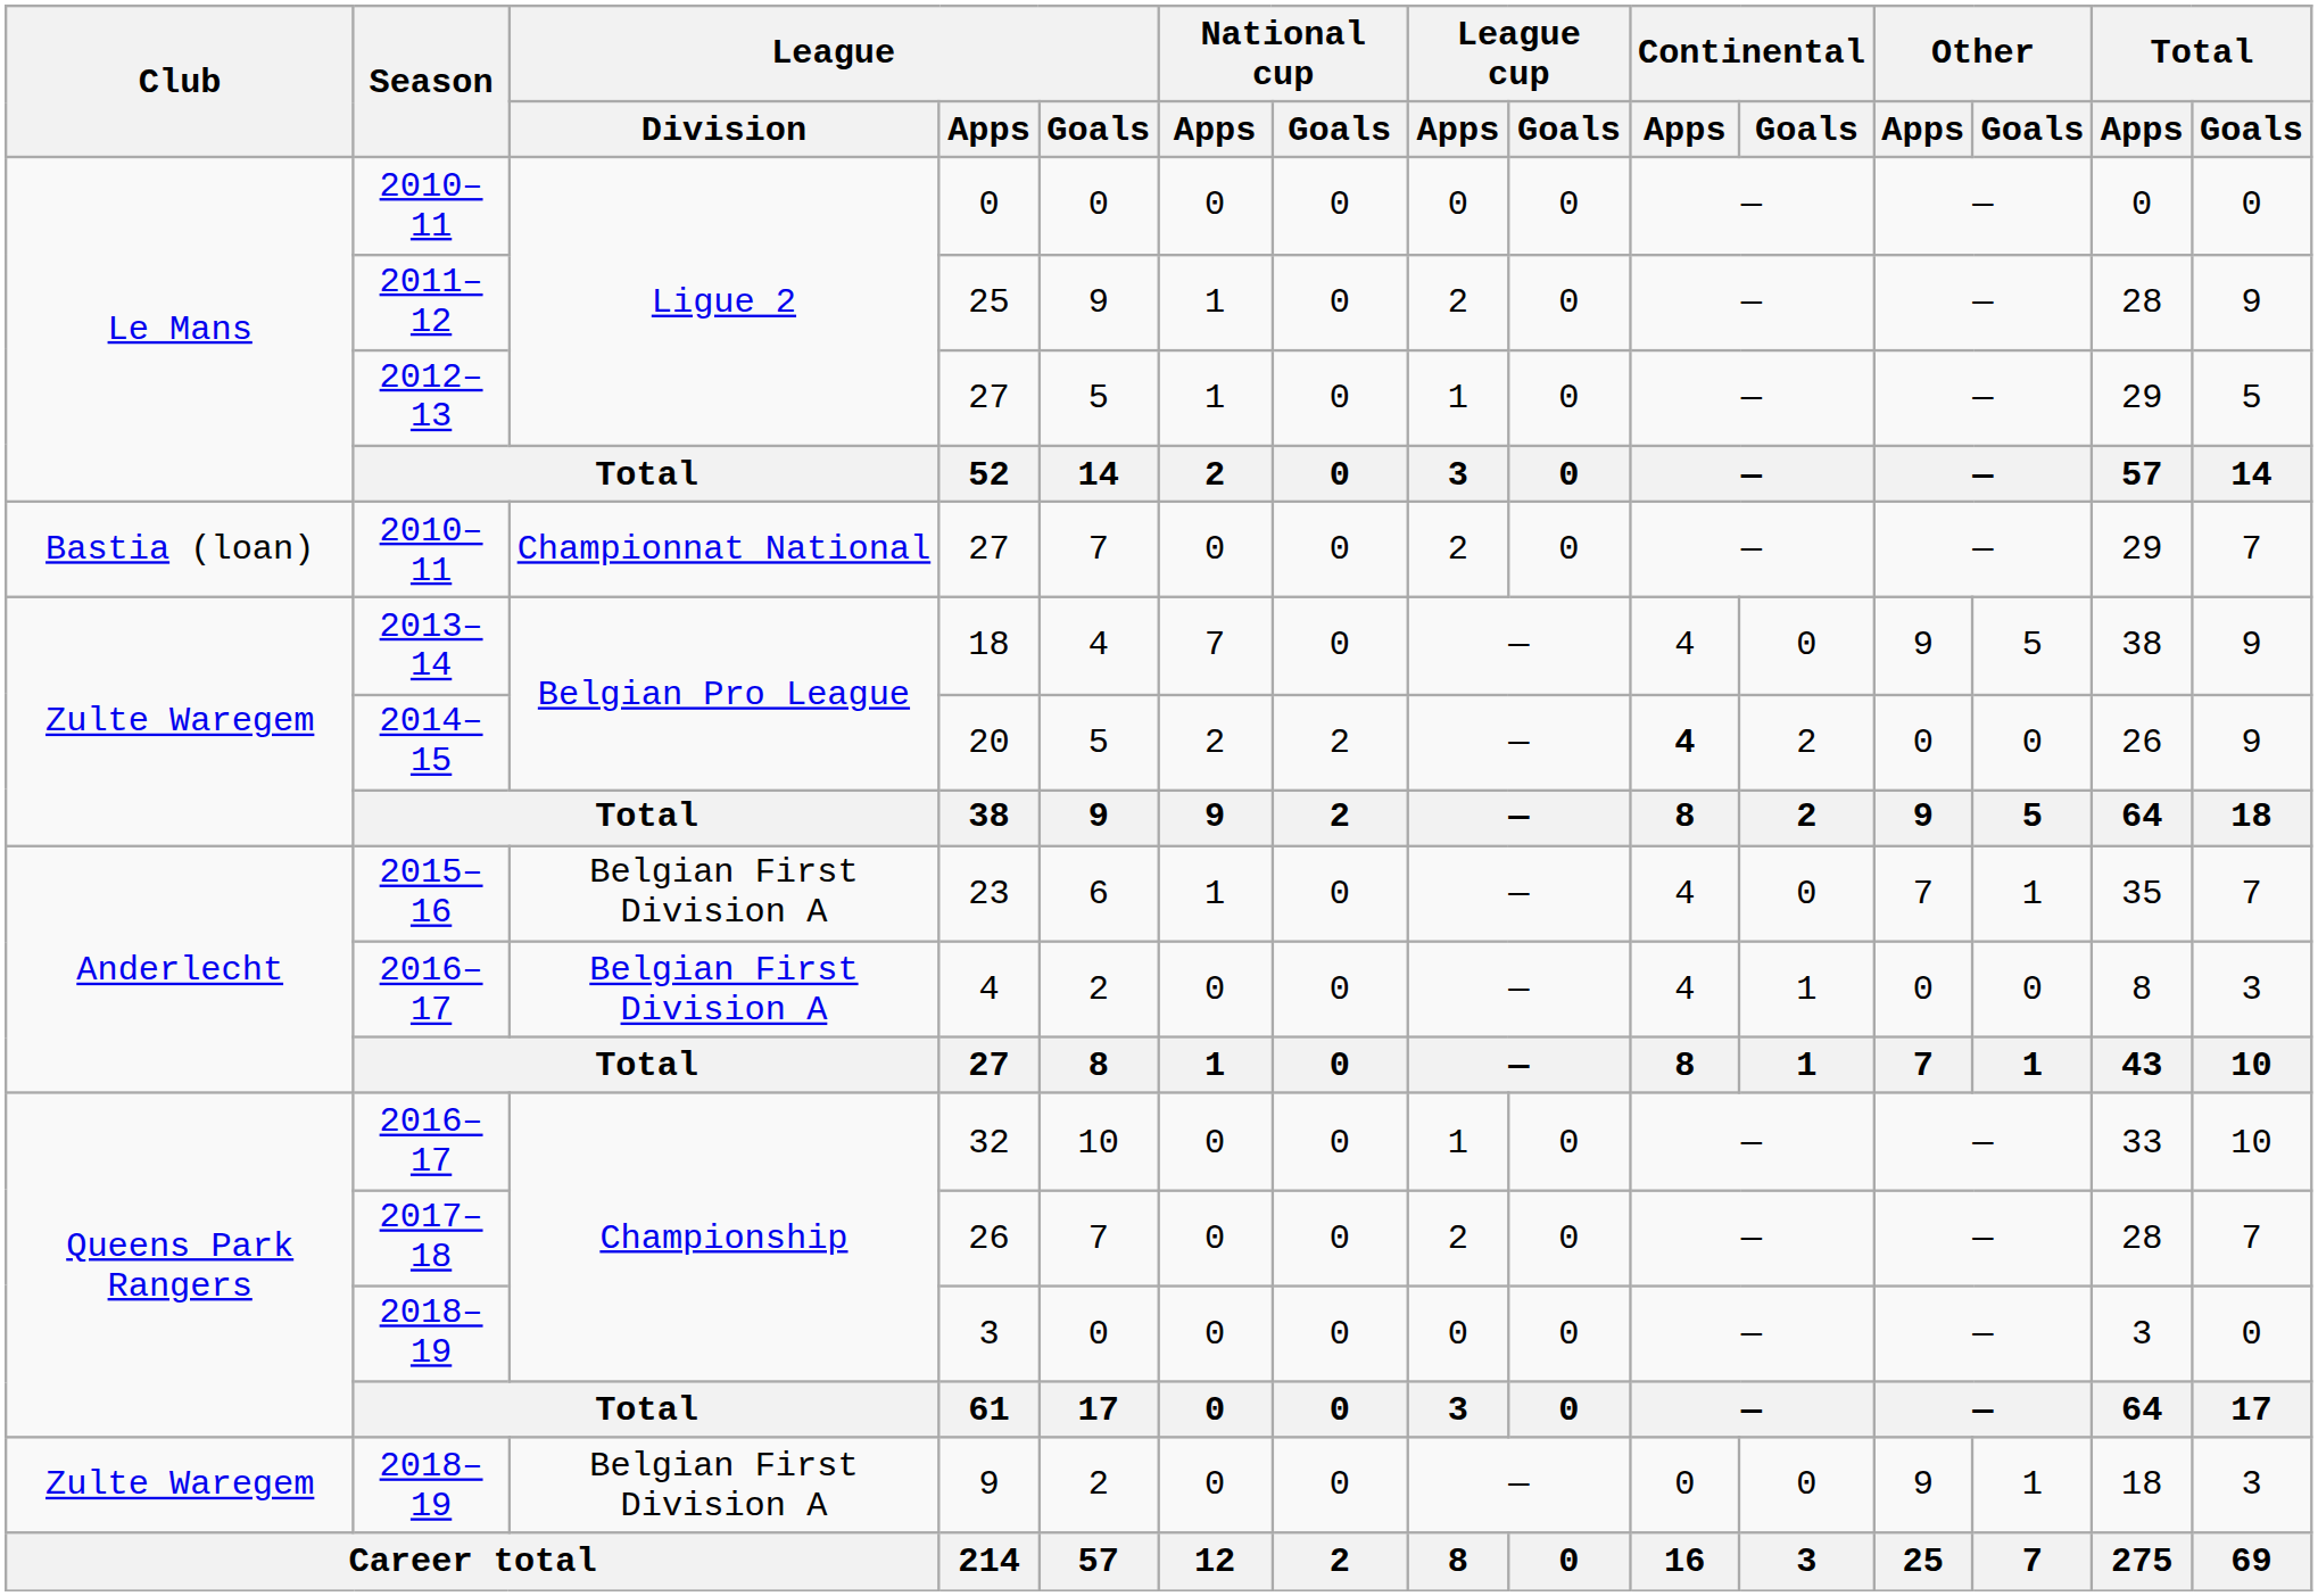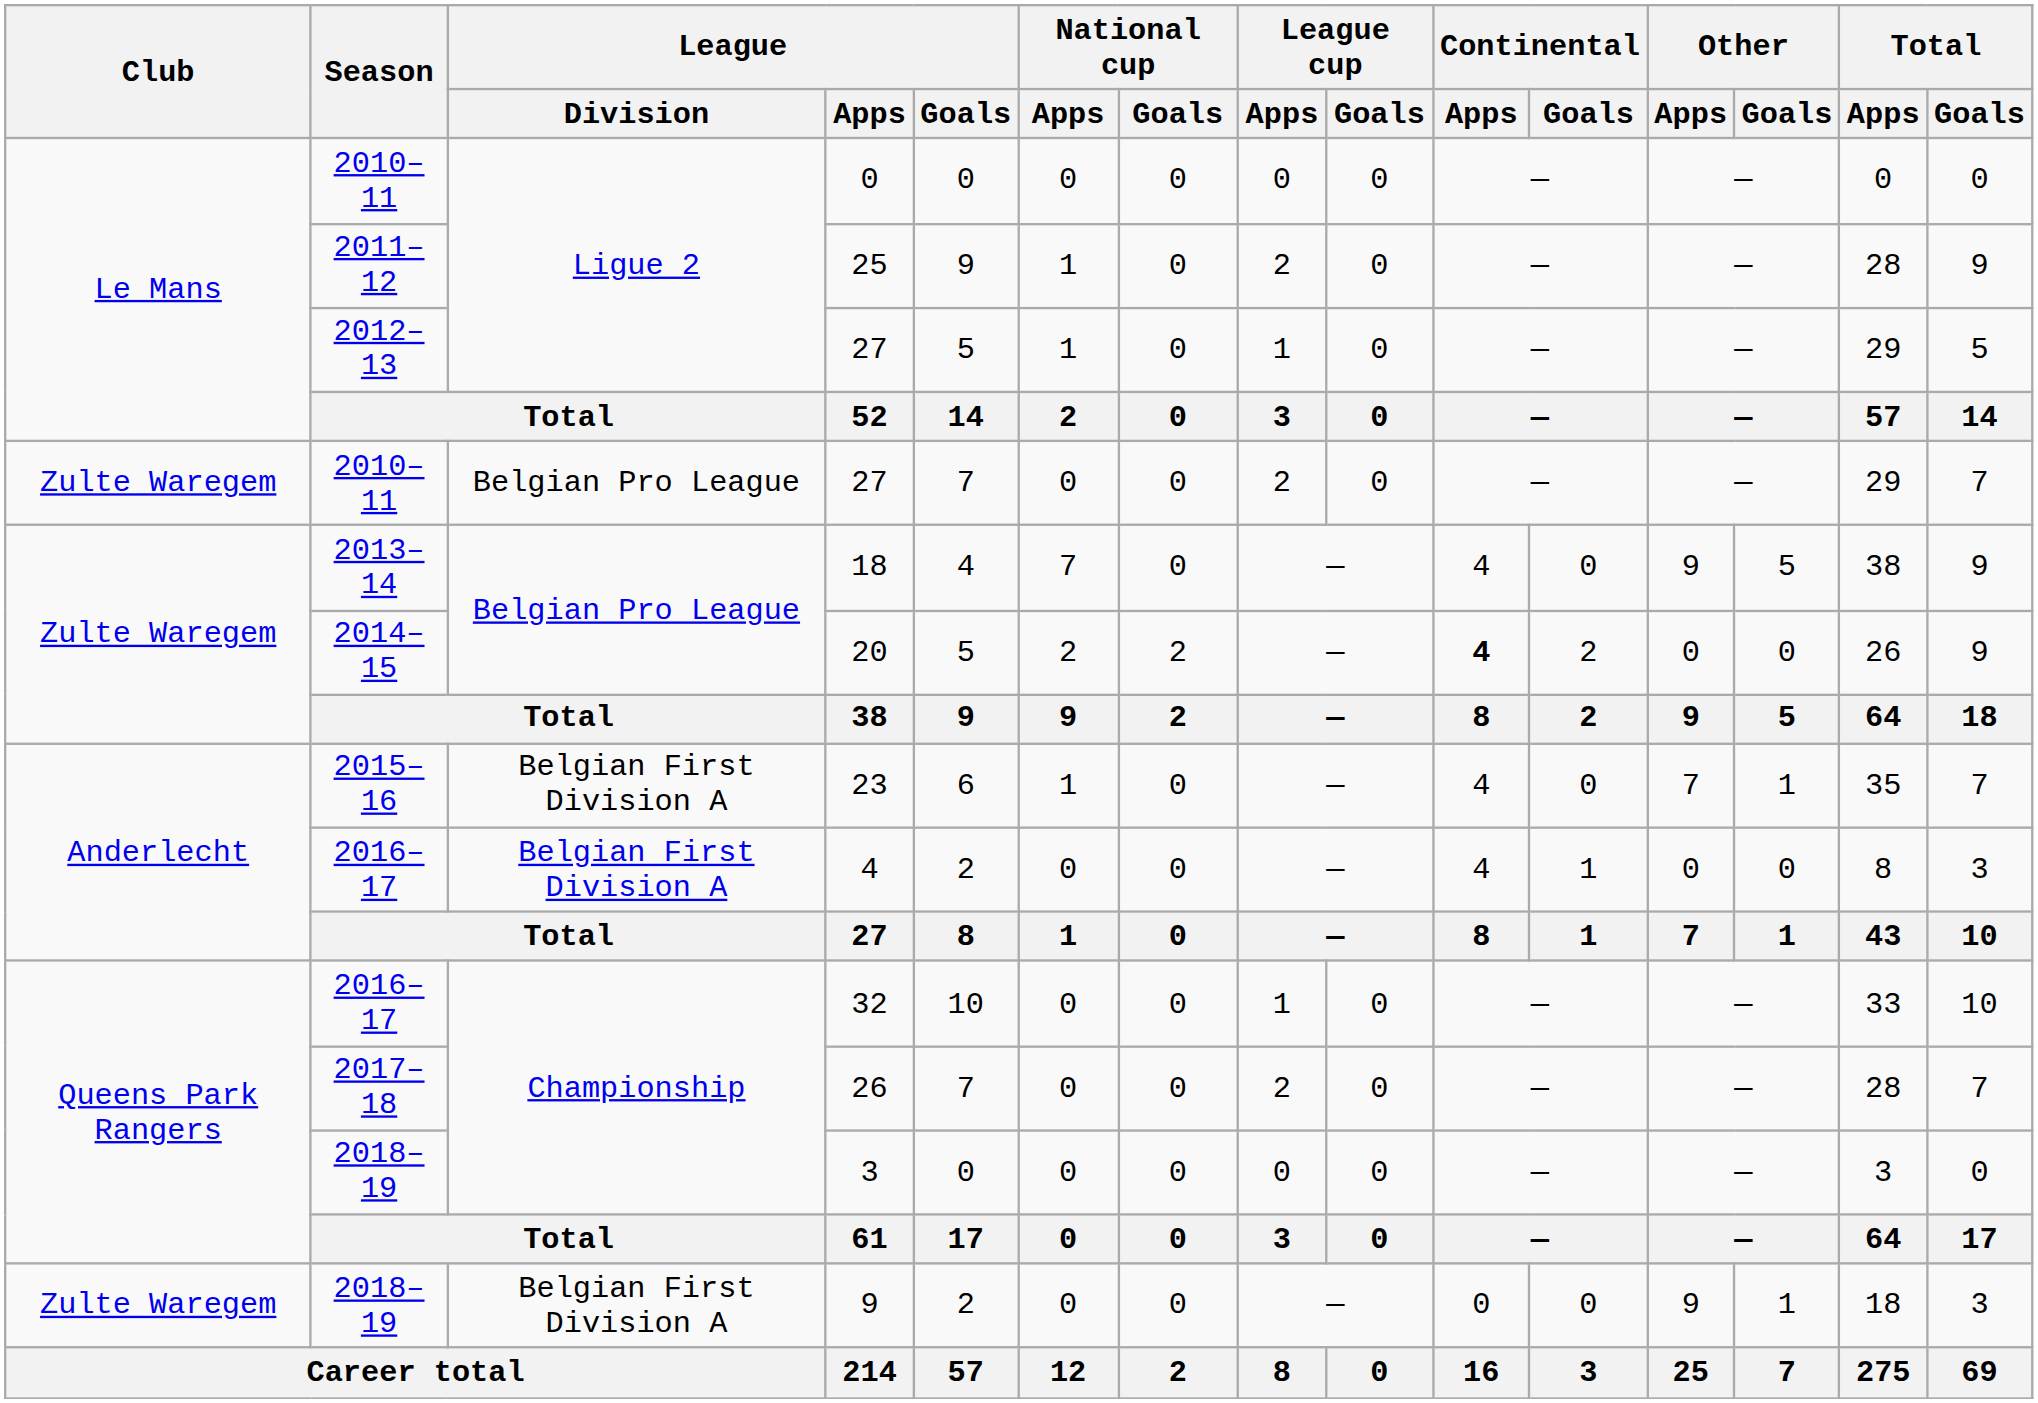2010–11 / 27 | Club: Bastia (loan) -> Zulte Waregem
2010–11 / 27 | League / Division: Championnat National -> Belgian Pro League
